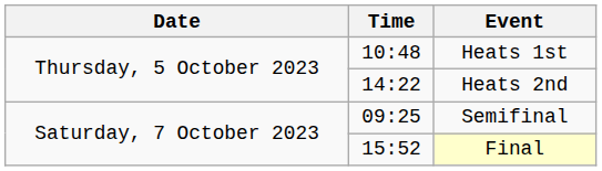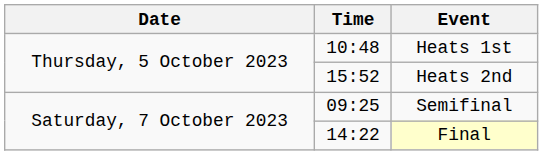Heats 2nd | Time: 14:22 -> 15:52
Final | Time: 15:52 -> 14:22
